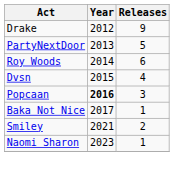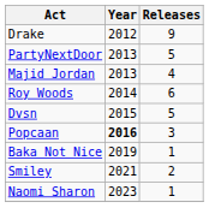+ row: Majid Jordan | 2013 | 4
Dvsn | Releases: 4 -> 5
Baka Not Nice | Year: 2017 -> 2019
